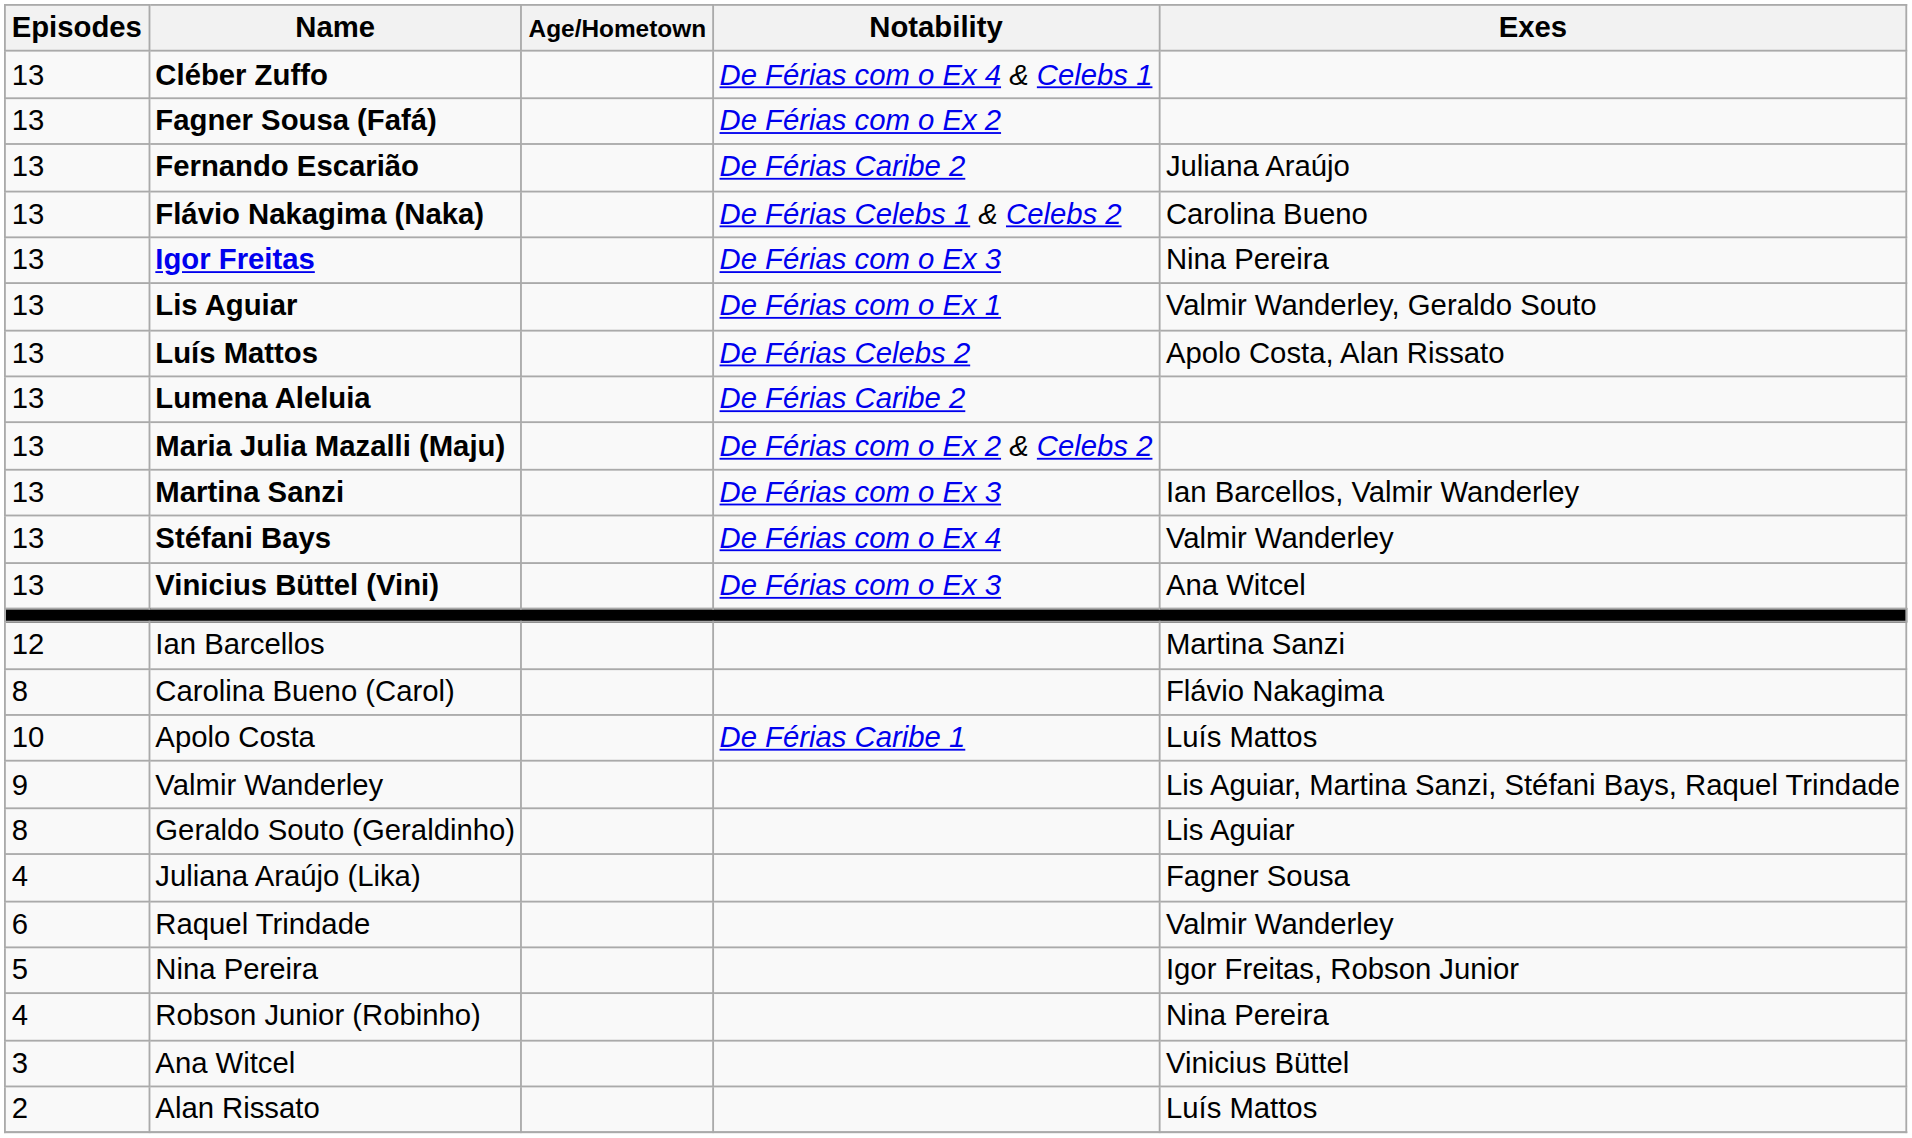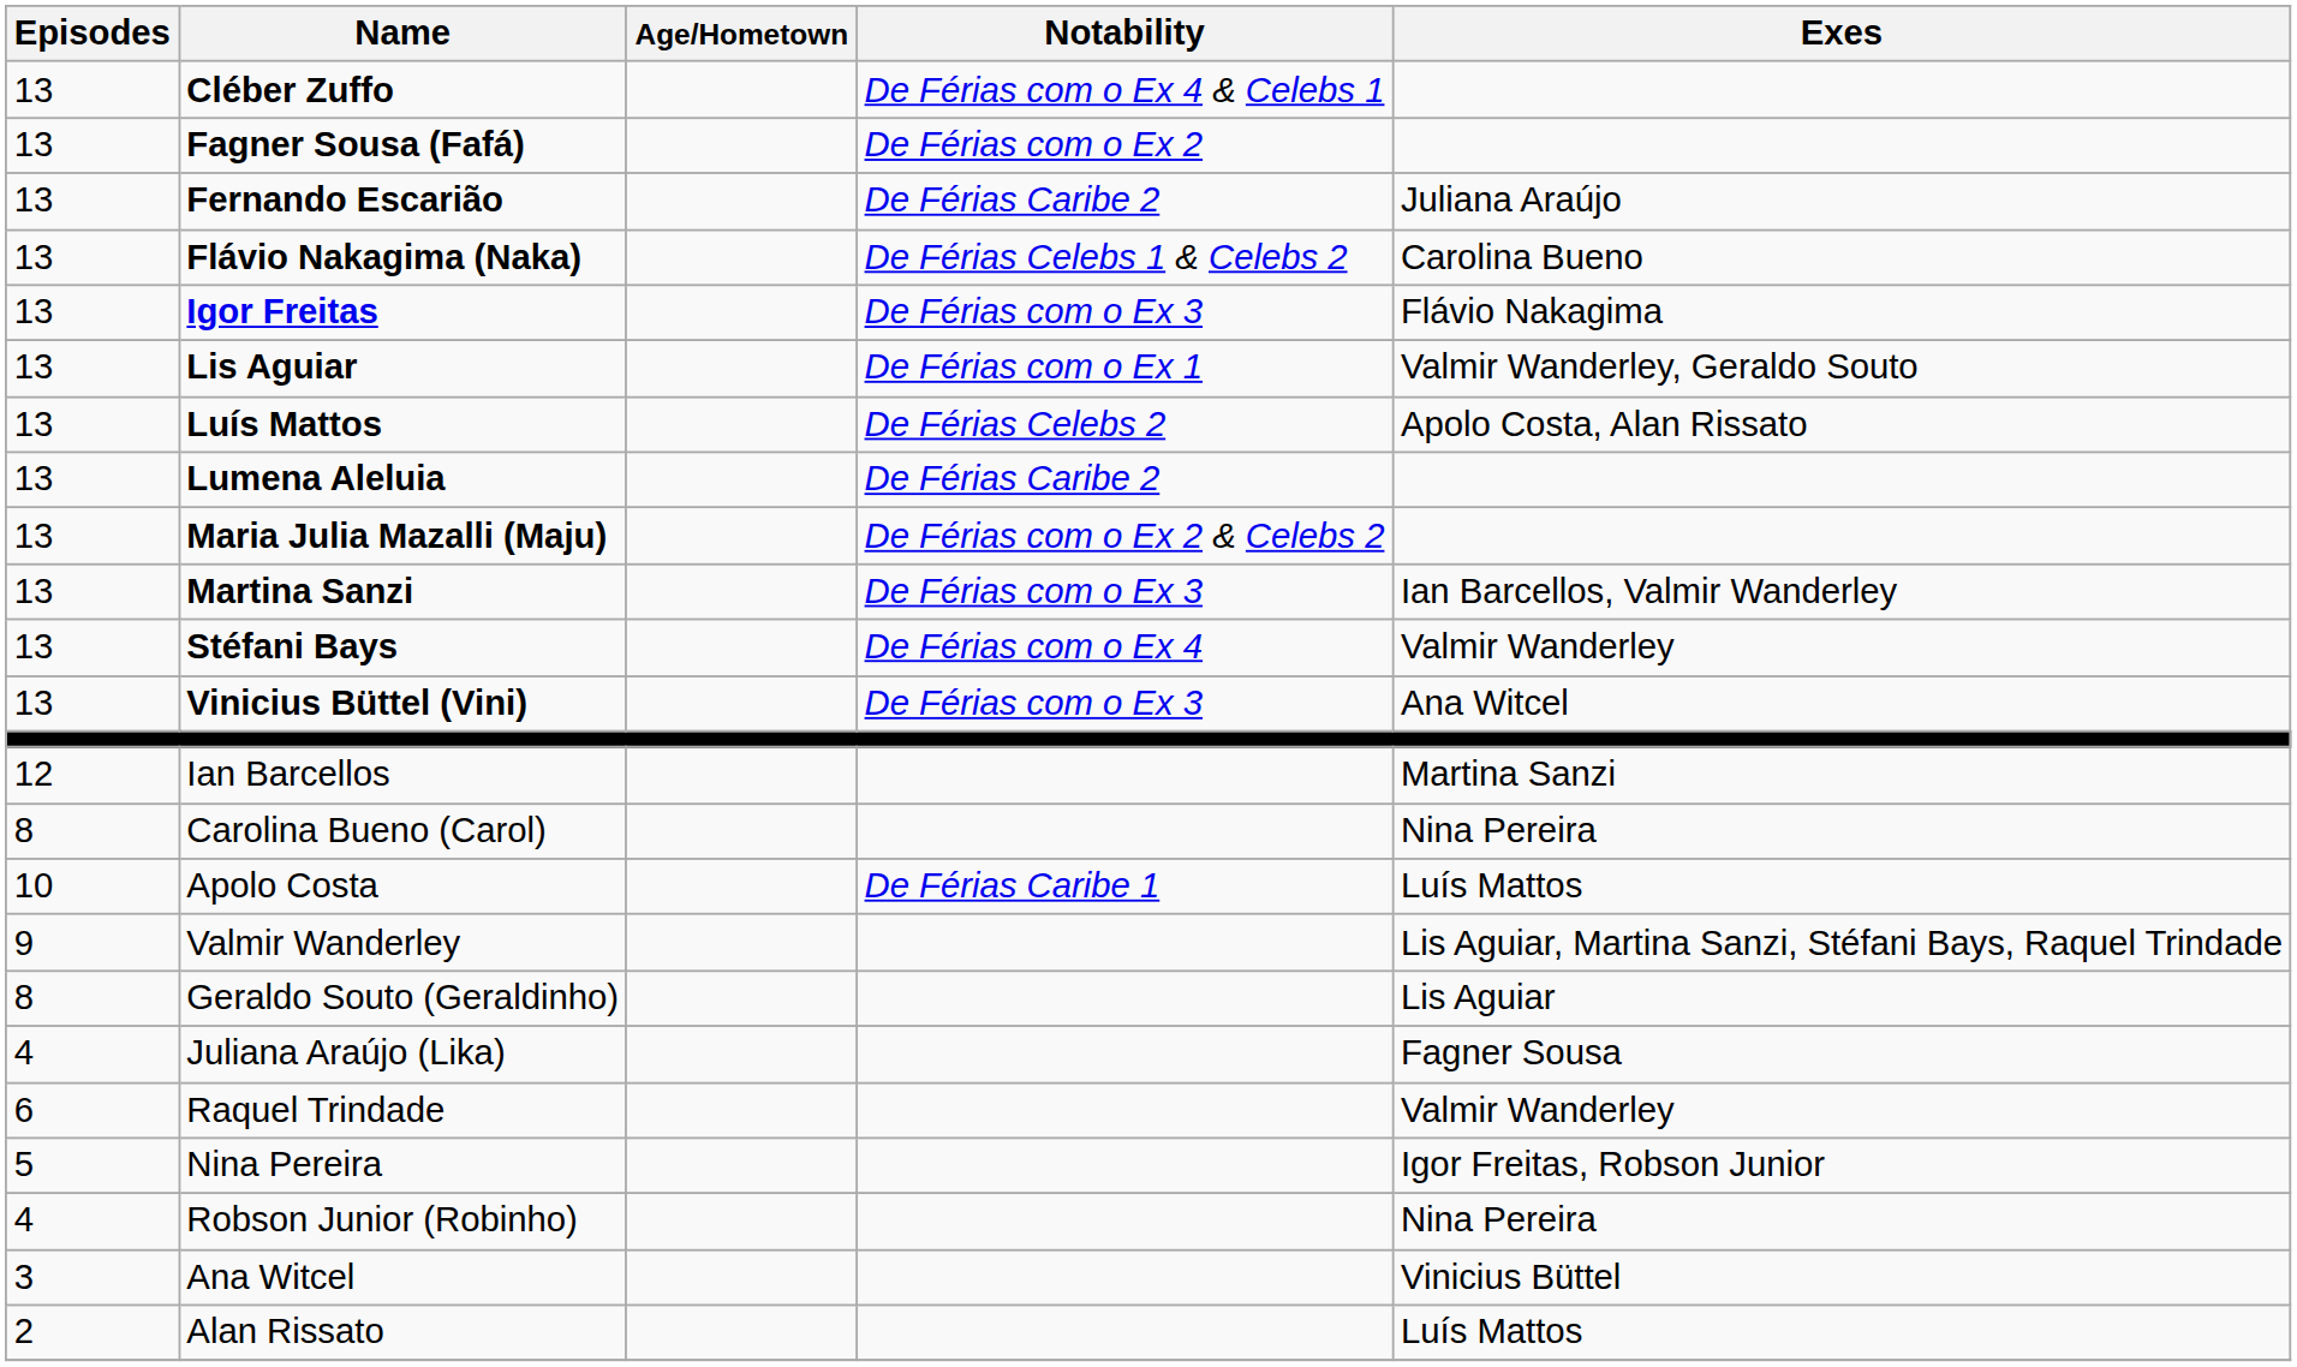Igor Freitas | Exes: Nina Pereira -> Flávio Nakagima
Carolina Bueno (Carol) | Exes: Flávio Nakagima -> Nina Pereira
